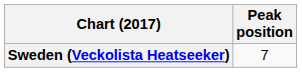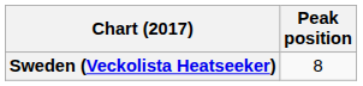Sweden (Veckolista Heatseeker) | Peak position: 7 -> 8
